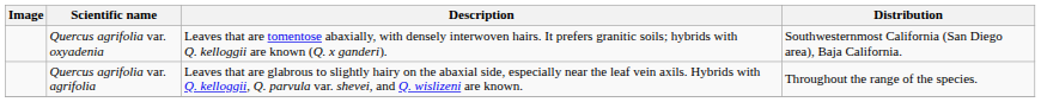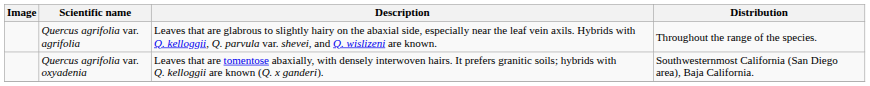rows swapped: Quercus agrifolia var. agrifolia <-> Quercus agrifolia var. oxyadenia
